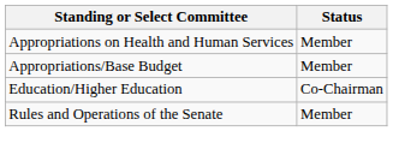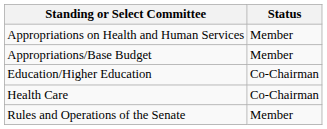+ row: Health Care | Co-Chairman
